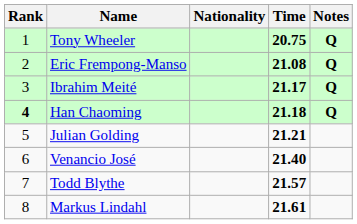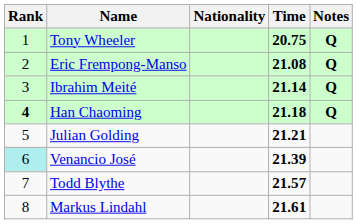Ibrahim Meité | Time: 21.17 -> 21.14
Venancio José | Rank: no background -> paleturquoise background
Venancio José | Time: 21.40 -> 21.39
